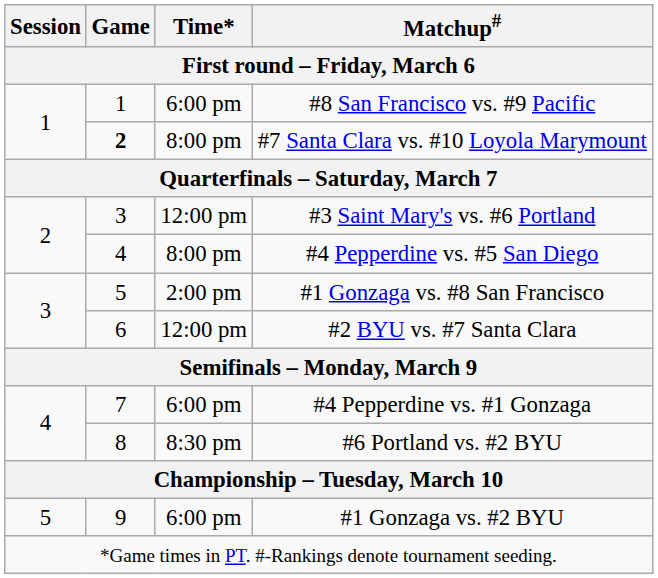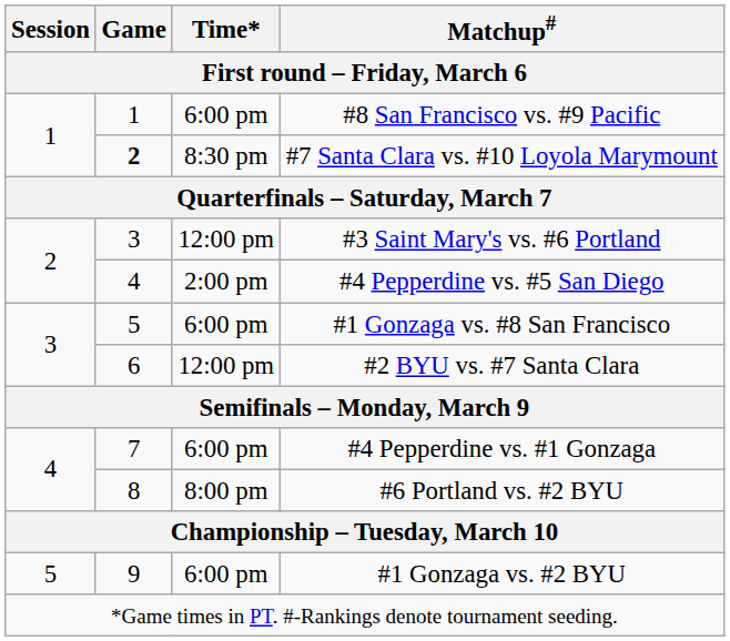#7 Santa Clara vs. #10 Loyola Marymount | Time*: 8:00 pm -> 8:30 pm
#4 Pepperdine vs. #5 San Diego | Time*: 8:00 pm -> 2:00 pm
#1 Gonzaga vs. #8 San Francisco | Time*: 2:00 pm -> 6:00 pm
#6 Portland vs. #2 BYU | Time*: 8:30 pm -> 8:00 pm
